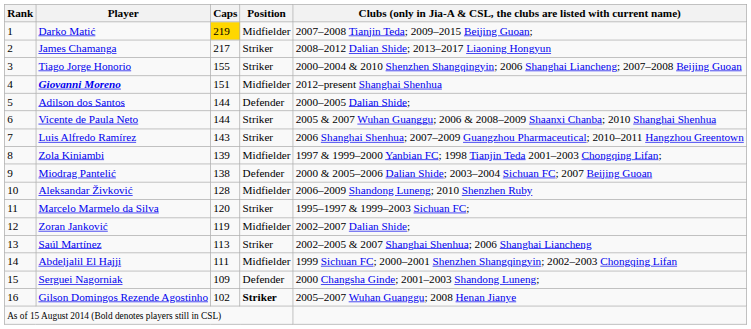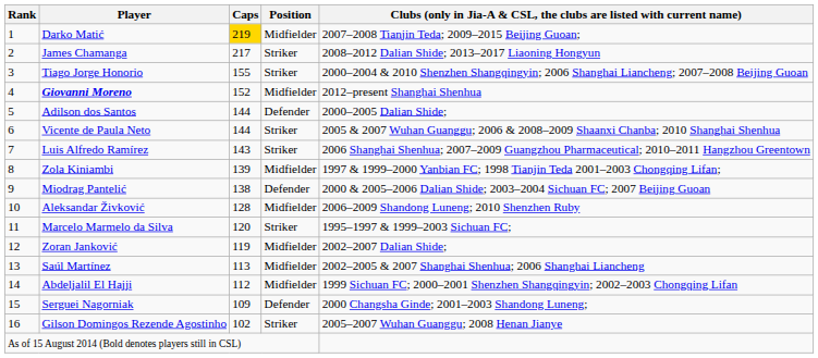Giovanni Moreno | Caps: 151 -> 152
Saúl Martínez | Position: Striker -> Midfielder
Abdeljalil El Hajji | Caps: 111 -> 112
Gilson Domingos Rezende Agostinho | Position: bold -> normal
